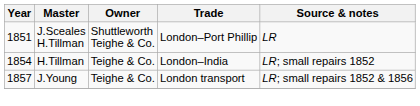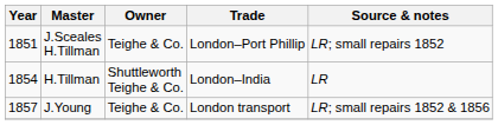J.Sceales H.Tillman | Owner: Shuttleworth Teighe & Co. -> Teighe & Co.
J.Sceales H.Tillman | Source & notes: LR -> LR; small repairs 1852
H.Tillman | Owner: Teighe & Co. -> Shuttleworth Teighe & Co.
H.Tillman | Source & notes: LR; small repairs 1852 -> LR
